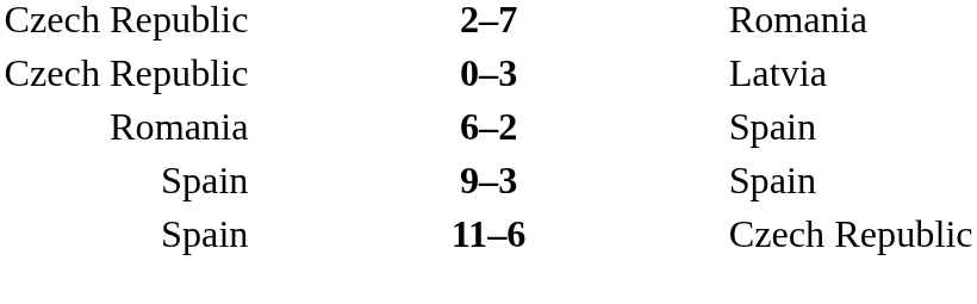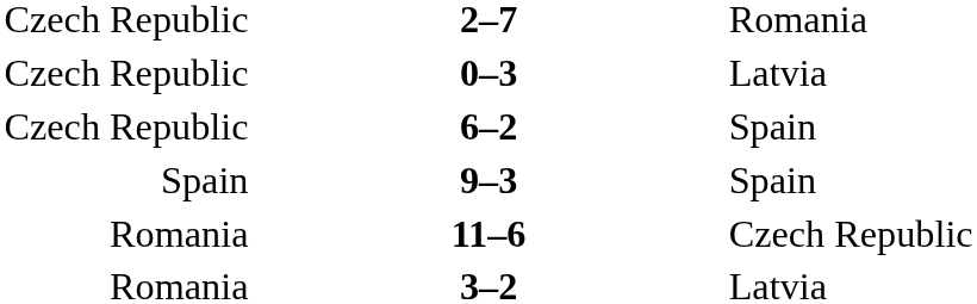6–2 | column 1: Romania -> Czech Republic
11–6 | column 1: Spain -> Romania
+ row: Romania | 3–2 | Latvia
